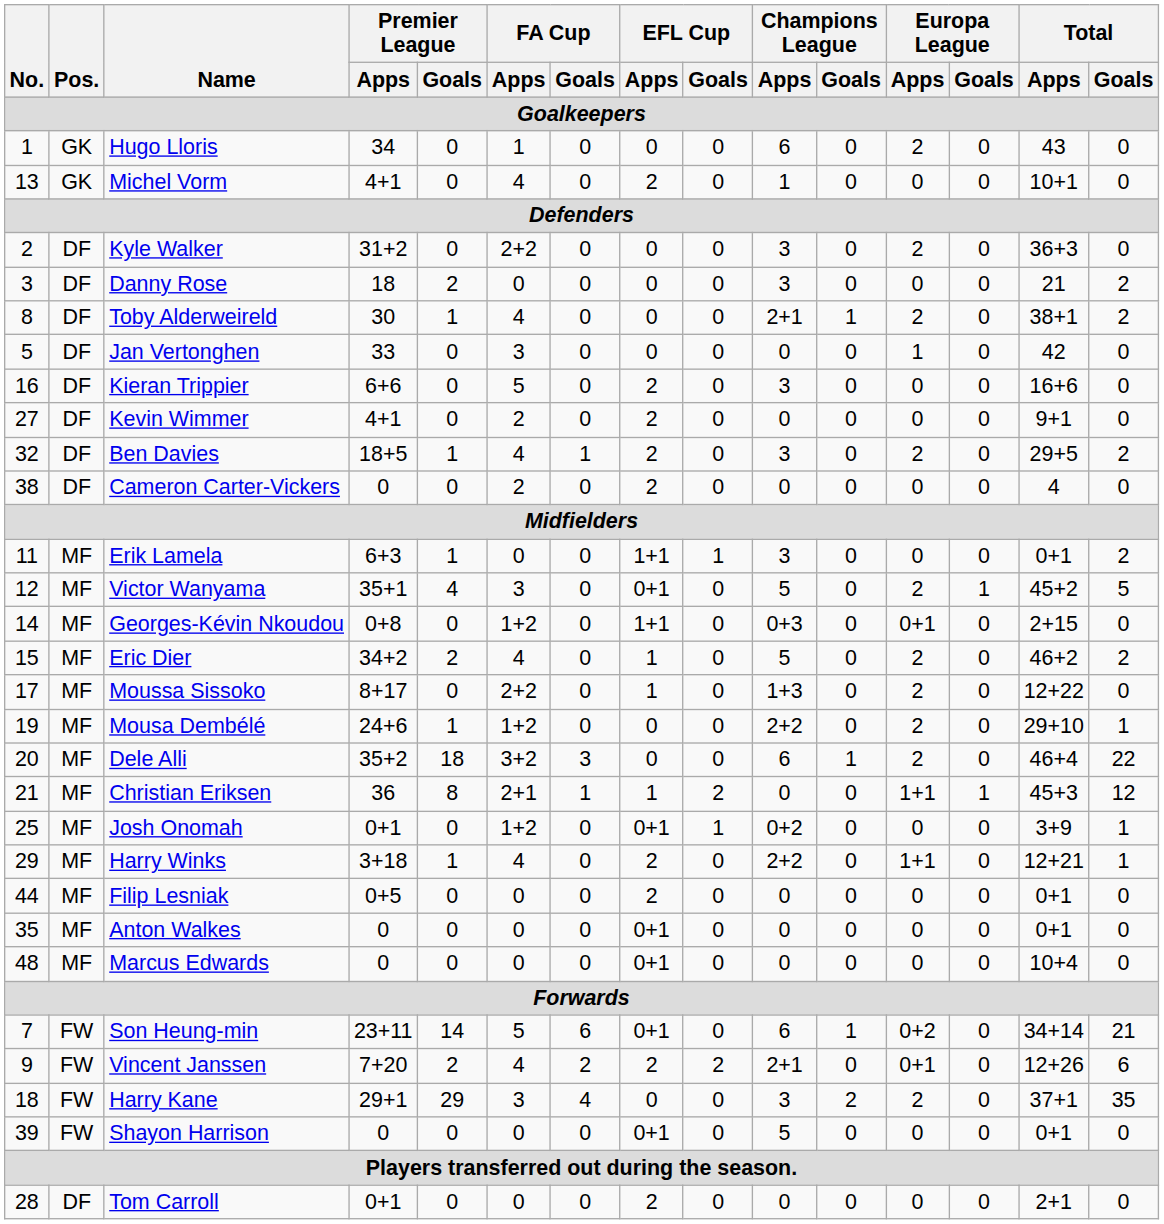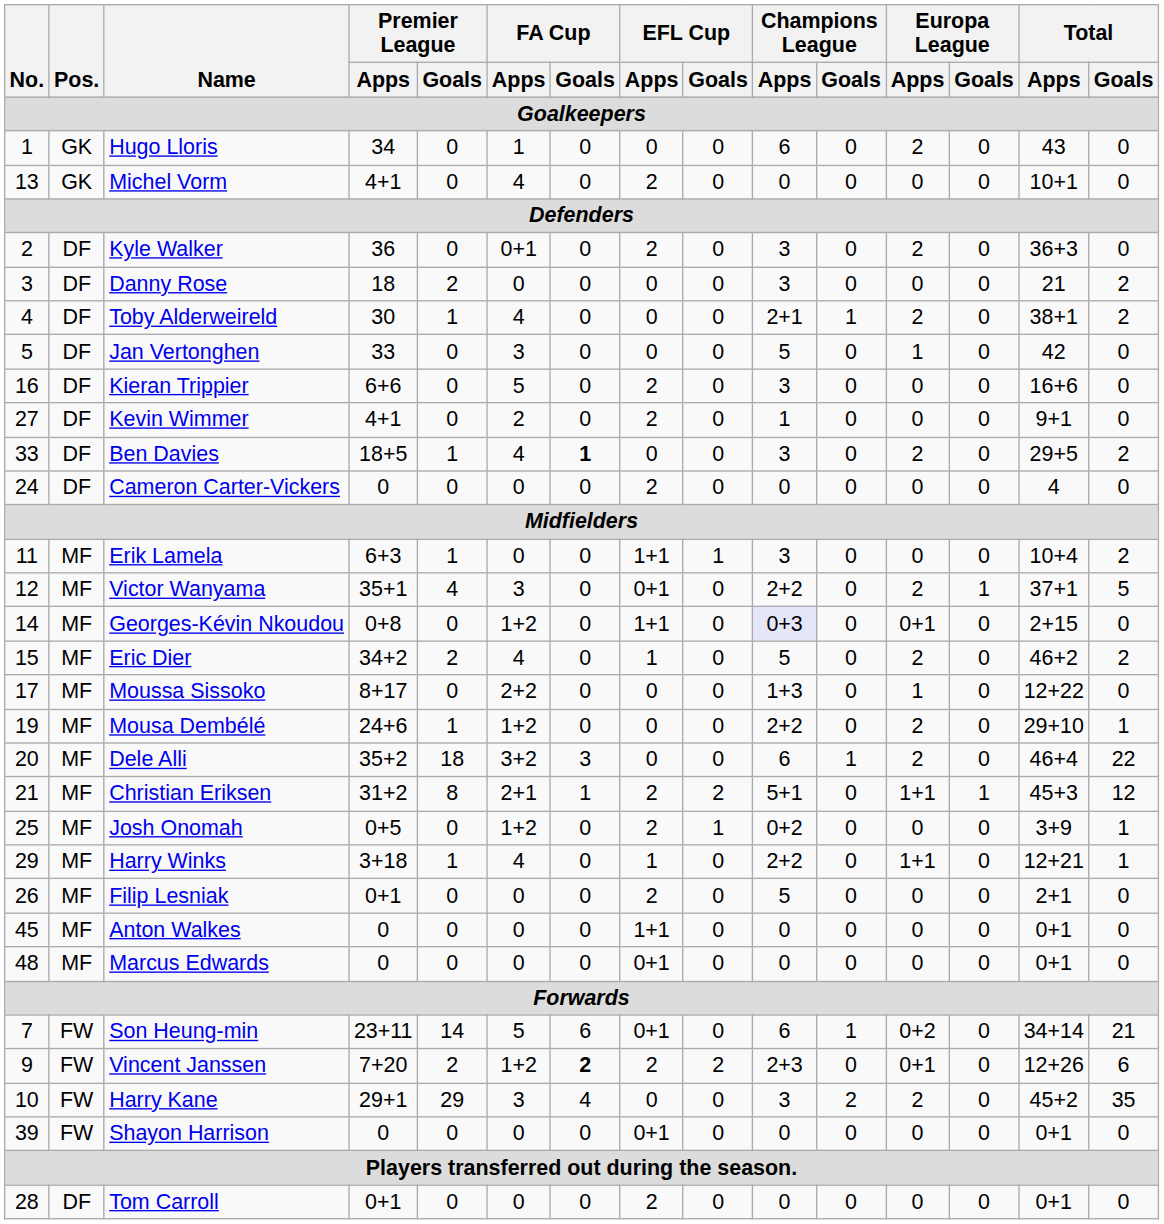Michel Vorm | Champions League / Apps: 1 -> 0
Kyle Walker | Premier League / Apps: 31+2 -> 36
Kyle Walker | FA Cup / Apps: 2+2 -> 0+1
Kyle Walker | EFL Cup / Apps: 0 -> 2
Toby Alderweireld | No.: 8 -> 4
Jan Vertonghen | Champions League / Apps: 0 -> 5
Kevin Wimmer | Champions League / Apps: 0 -> 1
Ben Davies | No.: 32 -> 33
Ben Davies | FA Cup / Goals: normal -> bold
Ben Davies | EFL Cup / Apps: 2 -> 0
Cameron Carter-Vickers | No.: 38 -> 24
Cameron Carter-Vickers | FA Cup / Apps: 2 -> 0
Erik Lamela | Total / Apps: 0+1 -> 10+4
Victor Wanyama | Champions League / Apps: 5 -> 2+2
Victor Wanyama | Total / Apps: 45+2 -> 37+1
Georges-Kévin Nkoudou | Champions League / Apps: no background -> lavender background
Moussa Sissoko | EFL Cup / Apps: 1 -> 0
Moussa Sissoko | Europa League / Apps: 2 -> 1
Christian Eriksen | Premier League / Apps: 36 -> 31+2
Christian Eriksen | EFL Cup / Apps: 1 -> 2
Christian Eriksen | Champions League / Apps: 0 -> 5+1
Josh Onomah | Premier League / Apps: 0+1 -> 0+5
Josh Onomah | EFL Cup / Apps: 0+1 -> 2
Harry Winks | EFL Cup / Apps: 2 -> 1
Filip Lesniak | No.: 44 -> 26
Filip Lesniak | Premier League / Apps: 0+5 -> 0+1
Filip Lesniak | Champions League / Apps: 0 -> 5
Filip Lesniak | Total / Apps: 0+1 -> 2+1
Anton Walkes | No.: 35 -> 45
Anton Walkes | EFL Cup / Apps: 0+1 -> 1+1
Marcus Edwards | Total / Apps: 10+4 -> 0+1
Vincent Janssen | FA Cup / Apps: 4 -> 1+2
Vincent Janssen | FA Cup / Goals: normal -> bold
Vincent Janssen | Champions League / Apps: 2+1 -> 2+3
Harry Kane | No.: 18 -> 10
Harry Kane | Total / Apps: 37+1 -> 45+2
Shayon Harrison | Champions League / Apps: 5 -> 0
Tom Carroll | Total / Apps: 2+1 -> 0+1
